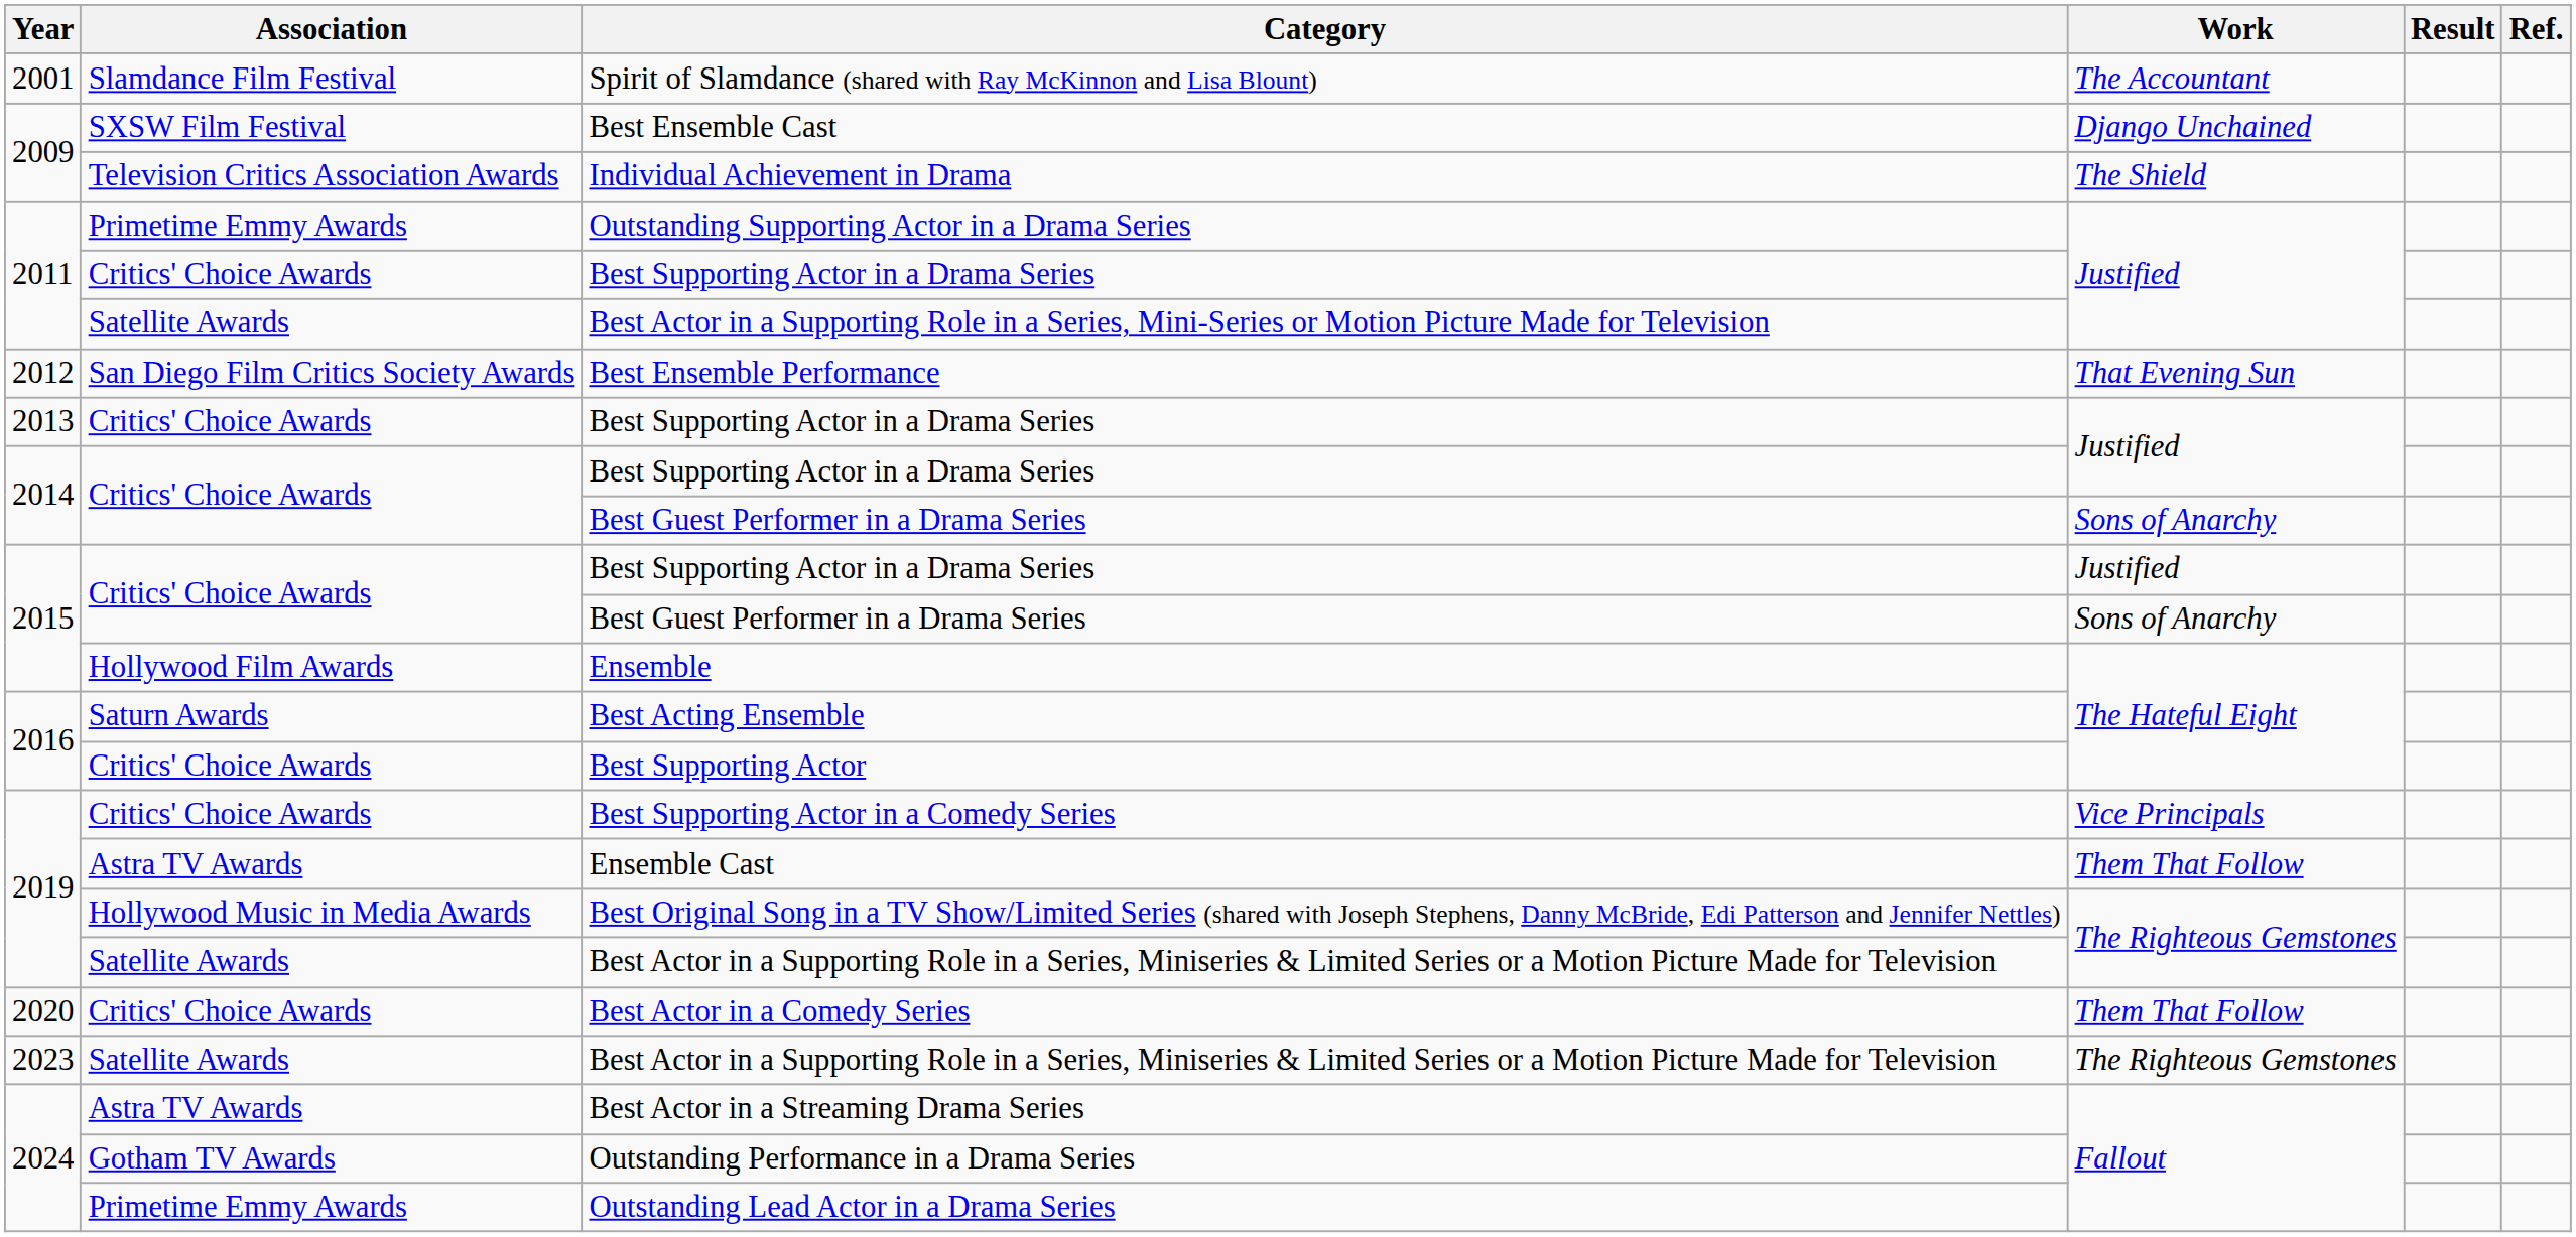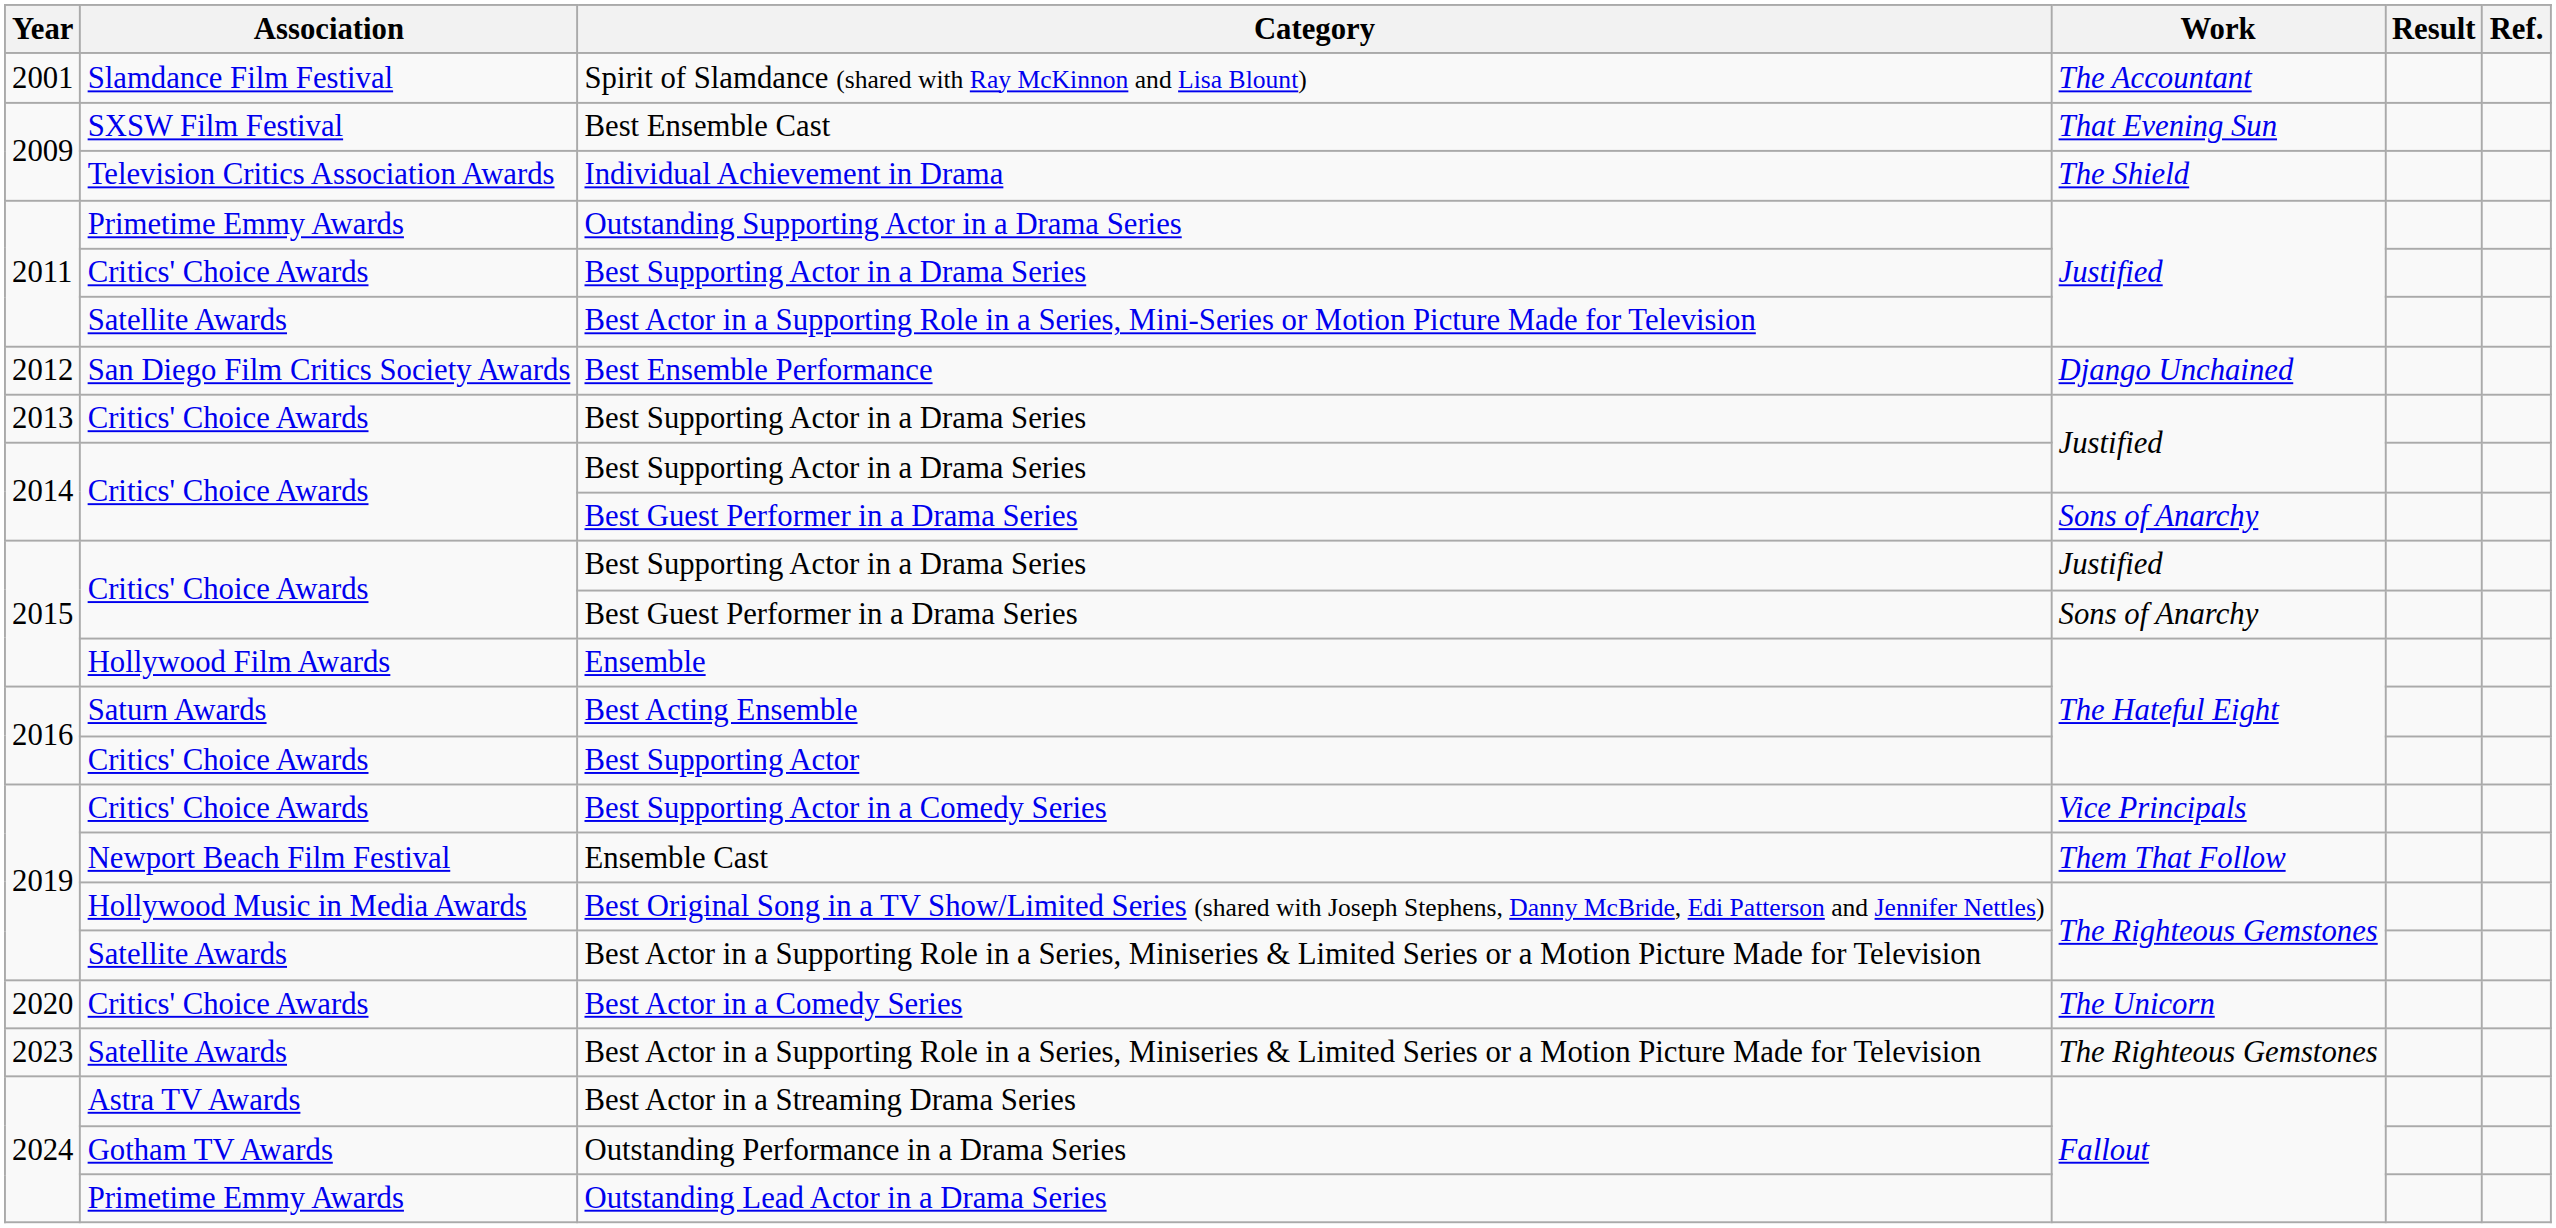Best Ensemble Cast | Work: Django Unchained -> That Evening Sun
Best Ensemble Performance | Work: That Evening Sun -> Django Unchained
Ensemble Cast | Association: Astra TV Awards -> Newport Beach Film Festival
Best Actor in a Comedy Series | Work: Them That Follow -> The Unicorn
